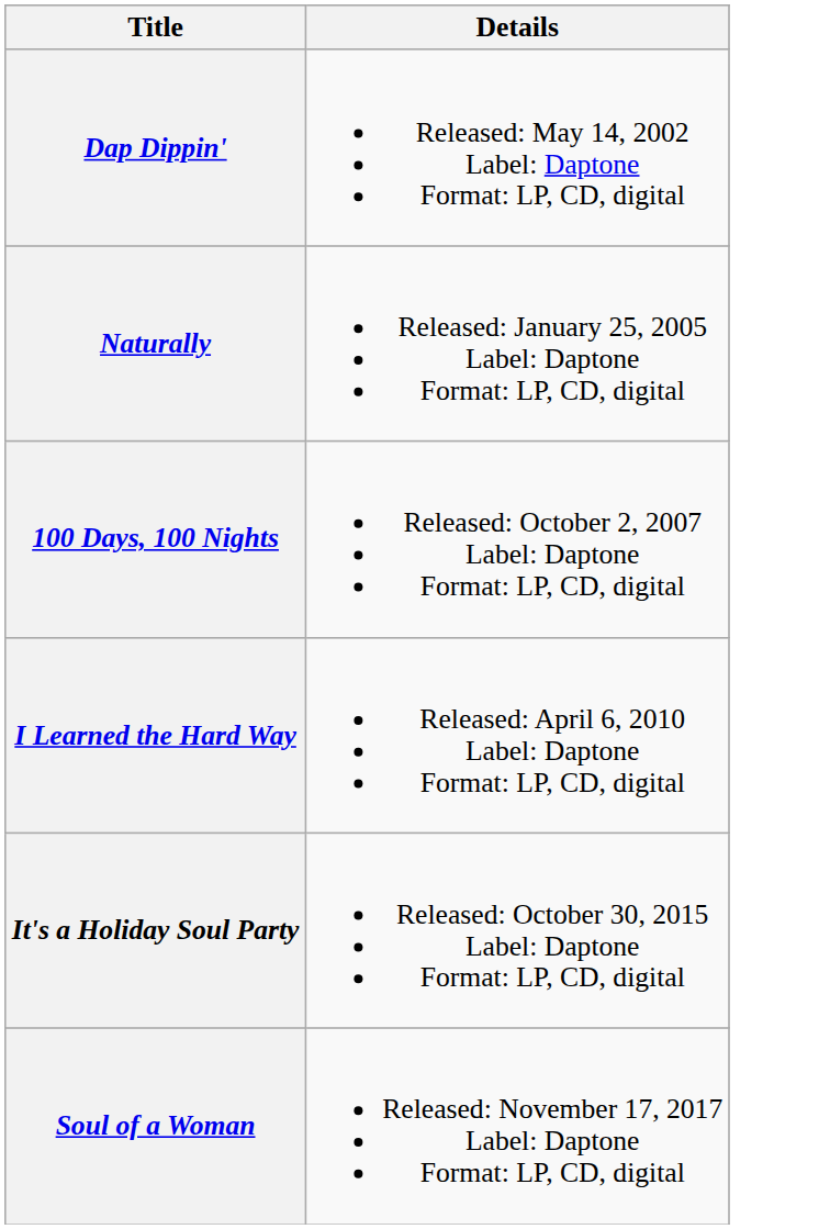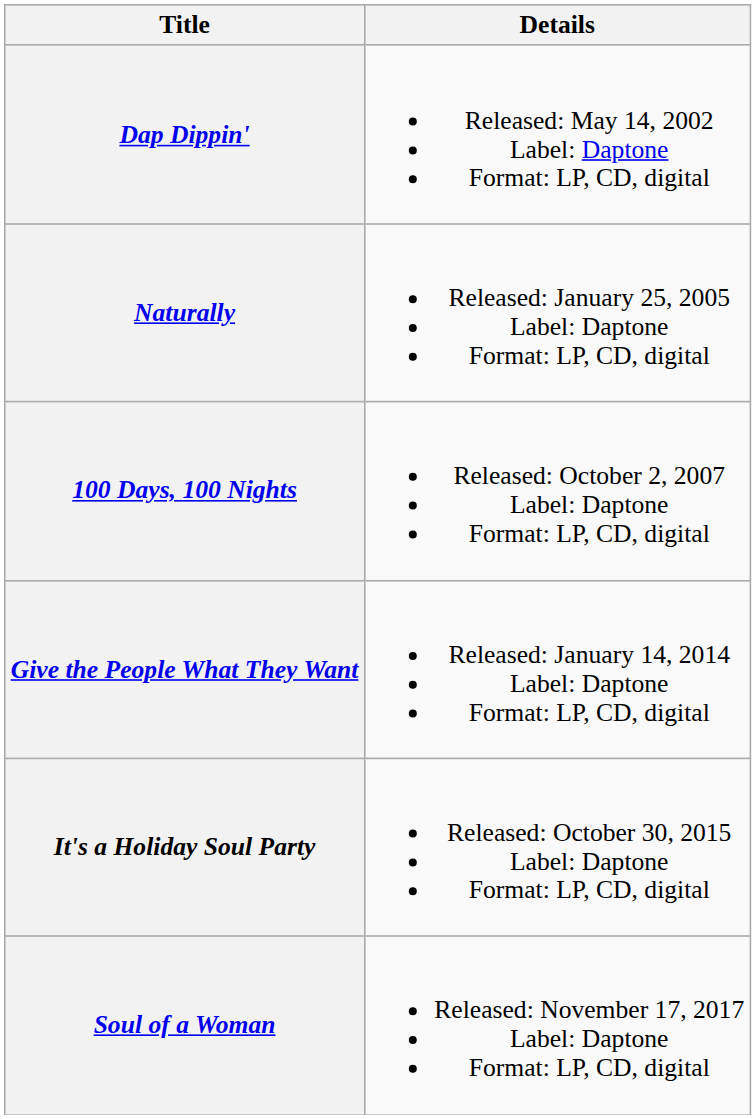- row: I Learned the Hard Way | Released: April 6, 2010 Label: Daptone Format: LP, CD, digital
+ row: Give the People What They Want | Released: January 14, 2014 Label: Daptone Format: LP, CD, digital
